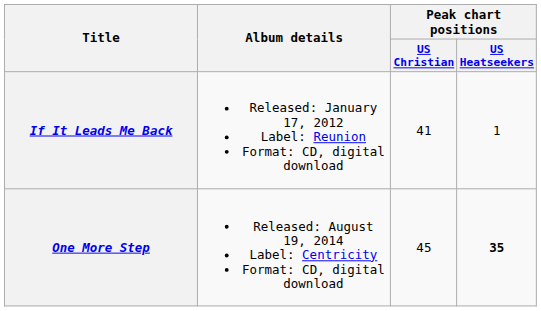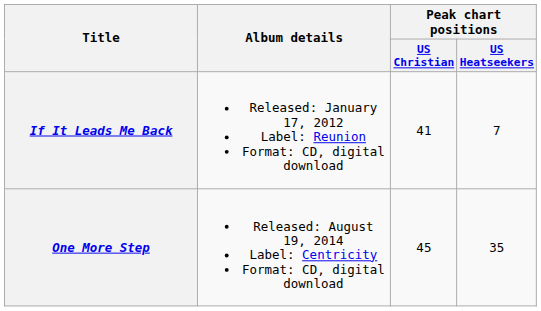If It Leads Me Back | Peak chart positions / US Heatseekers: 1 -> 7
One More Step | Peak chart positions / US Heatseekers: bold -> normal
